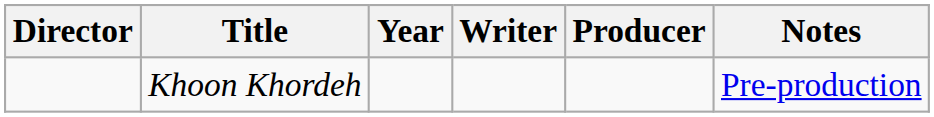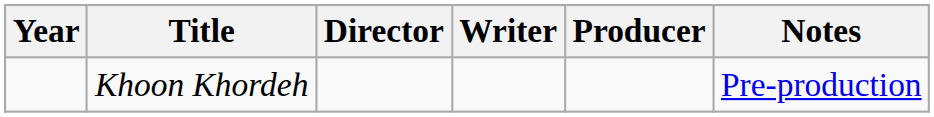columns swapped: Year <-> Director
